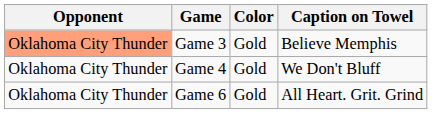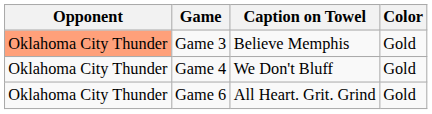columns swapped: Caption on Towel <-> Color
